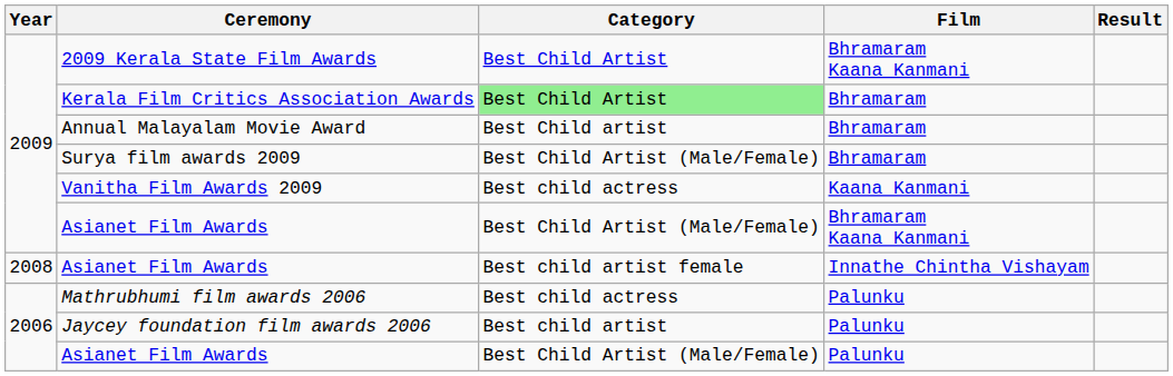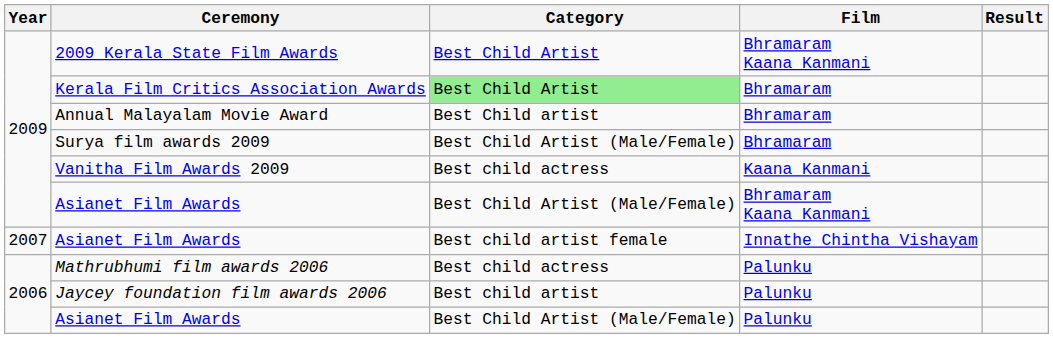Asianet Film Awards / Innathe Chintha Vishayam | Year: 2008 -> 2007
